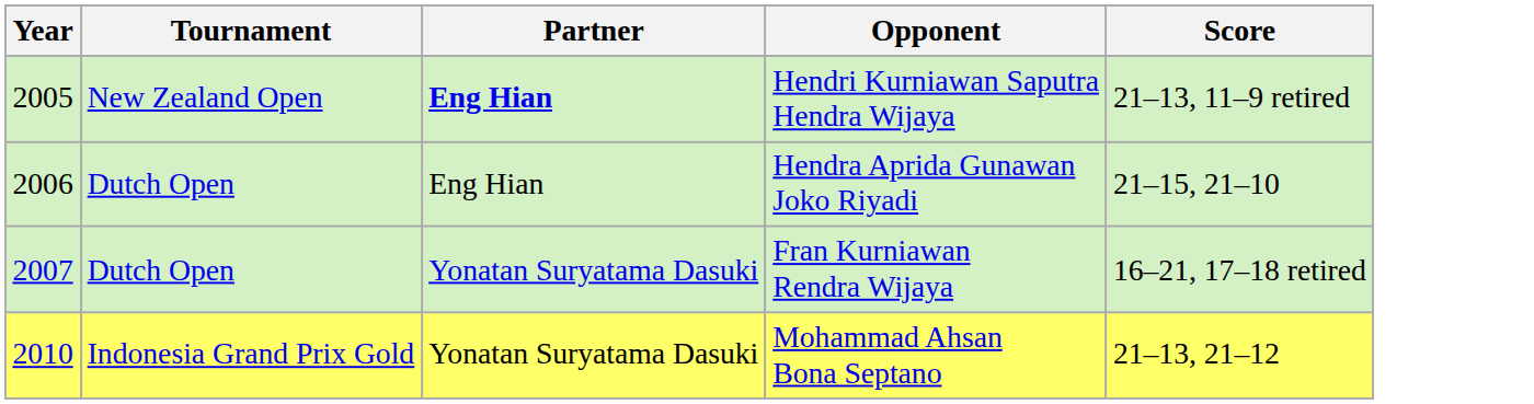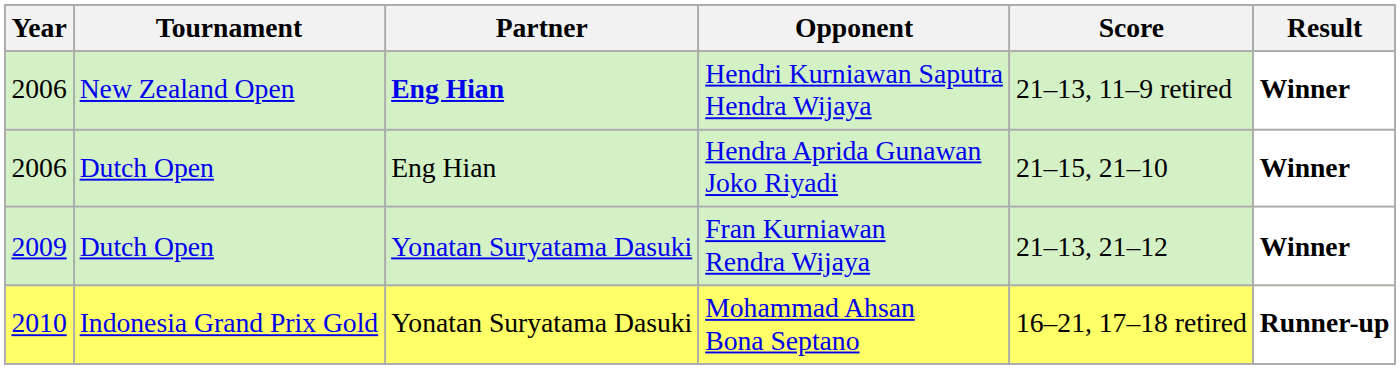+ column: Result | Winner | Winner | Winner | Runner-up
Hendri Kurniawan Saputra Hendra Wijaya | Year: 2005 -> 2006
Fran Kurniawan Rendra Wijaya | Year: 2007 -> 2009
Fran Kurniawan Rendra Wijaya | Score: 16–21, 17–18 retired -> 21–13, 21–12
Mohammad Ahsan Bona Septano | Score: 21–13, 21–12 -> 16–21, 17–18 retired
